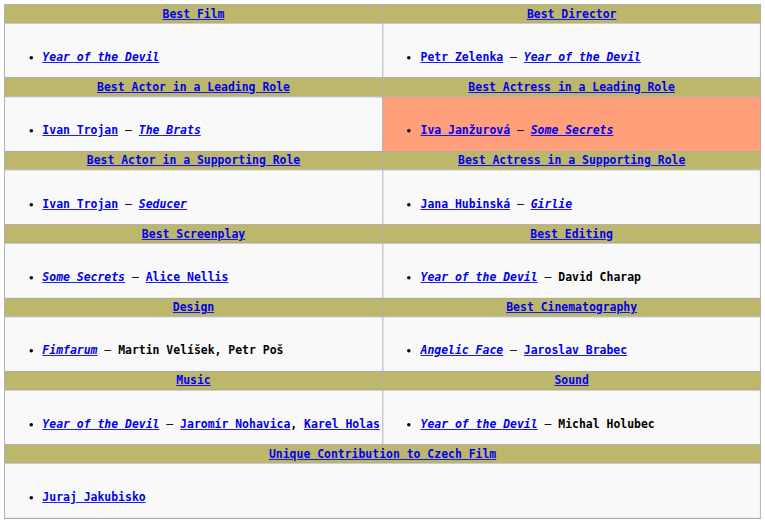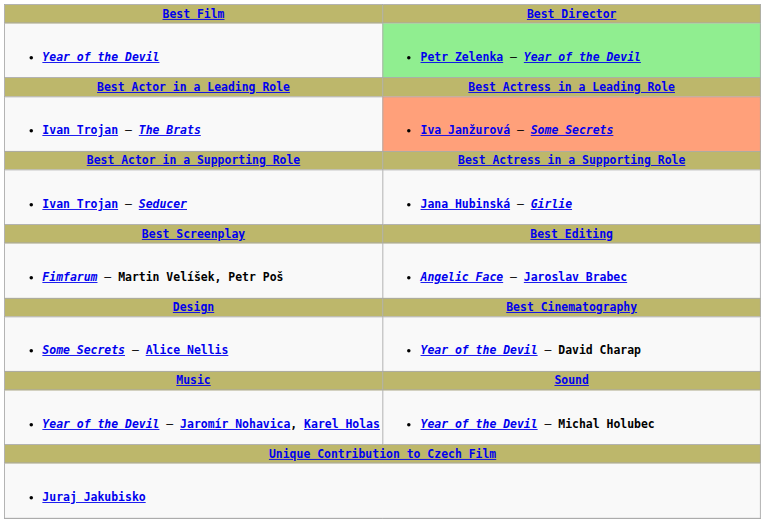Year of the Devil | Best Director: no background -> lightgreen background
rows swapped: Some Secrets — Alice Nellis <-> Fimfarum — Martin Velíšek, Petr Poš
